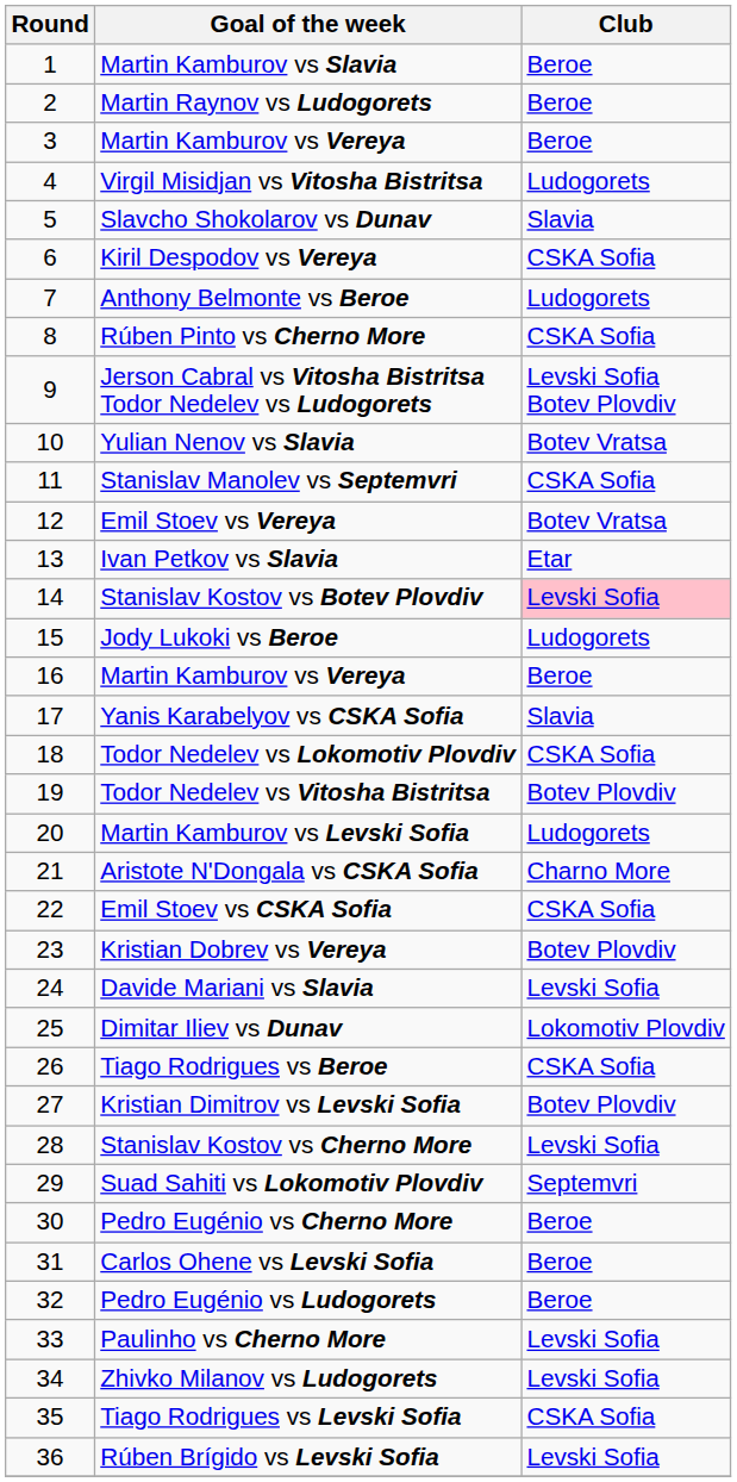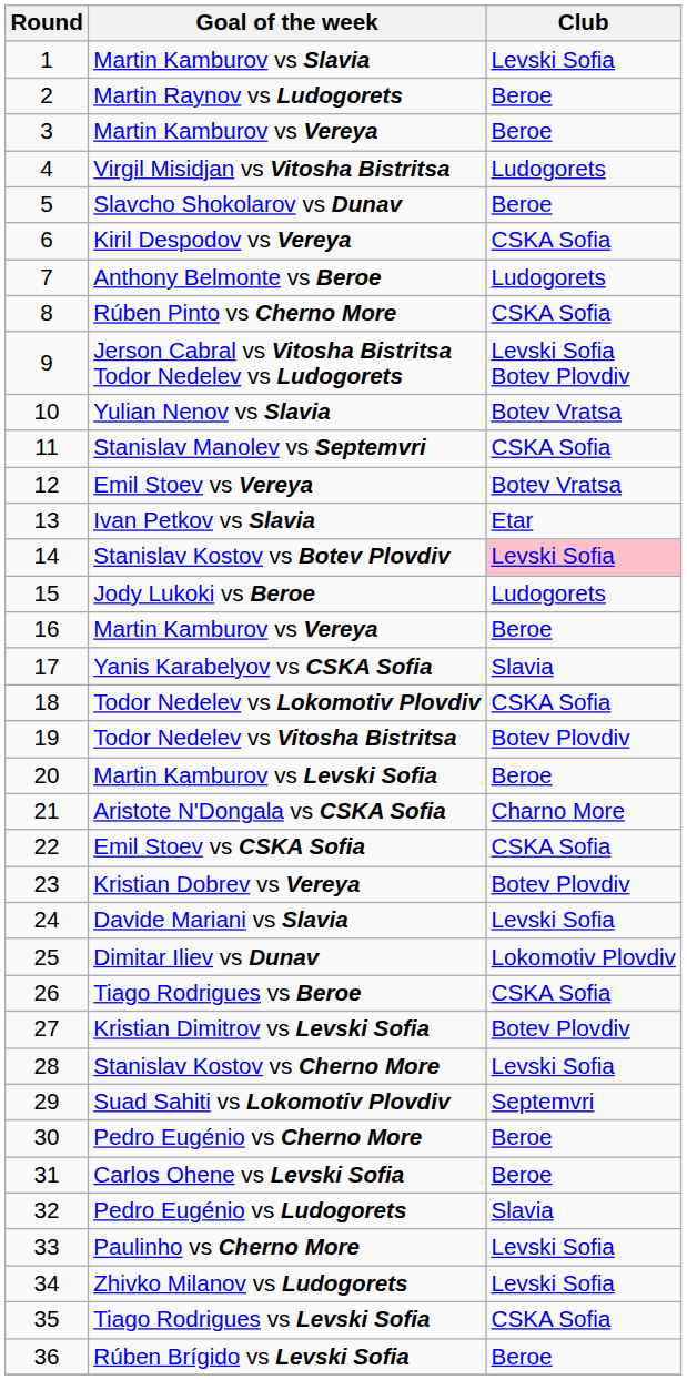Martin Kamburov vs Slavia | Club: Beroe -> Levski Sofia
Slavcho Shokolarov vs Dunav | Club: Slavia -> Beroe
Martin Kamburov vs Levski Sofia | Club: Ludogorets -> Beroe
Pedro Eugénio vs Ludogorets | Club: Beroe -> Slavia
Rúben Brígido vs Levski Sofia | Club: Levski Sofia -> Beroe
